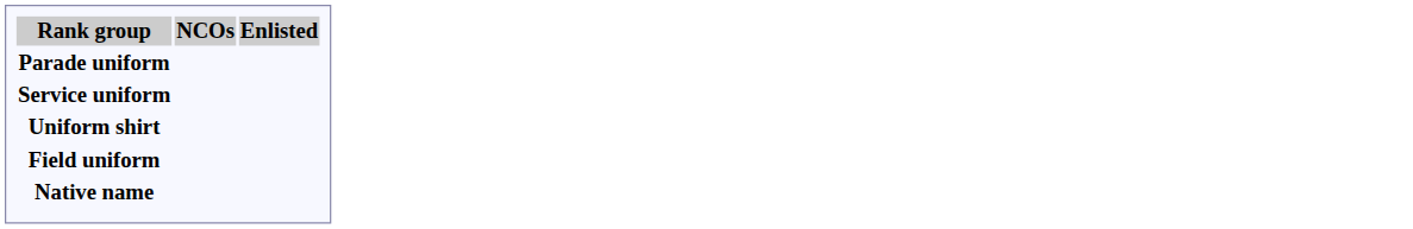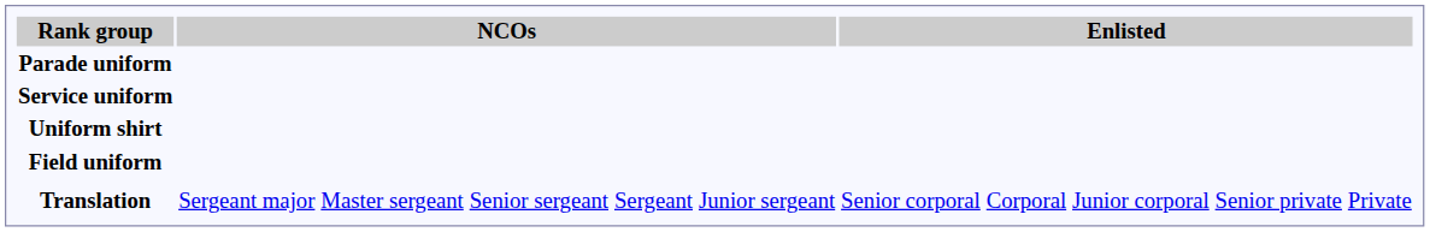- row: Native name
+ row: Translation | Sergeant major | Master sergeant | Senior sergeant | Sergeant | Junior sergeant | Senior corporal | Corporal | Junior corporal | Senior private | Private
